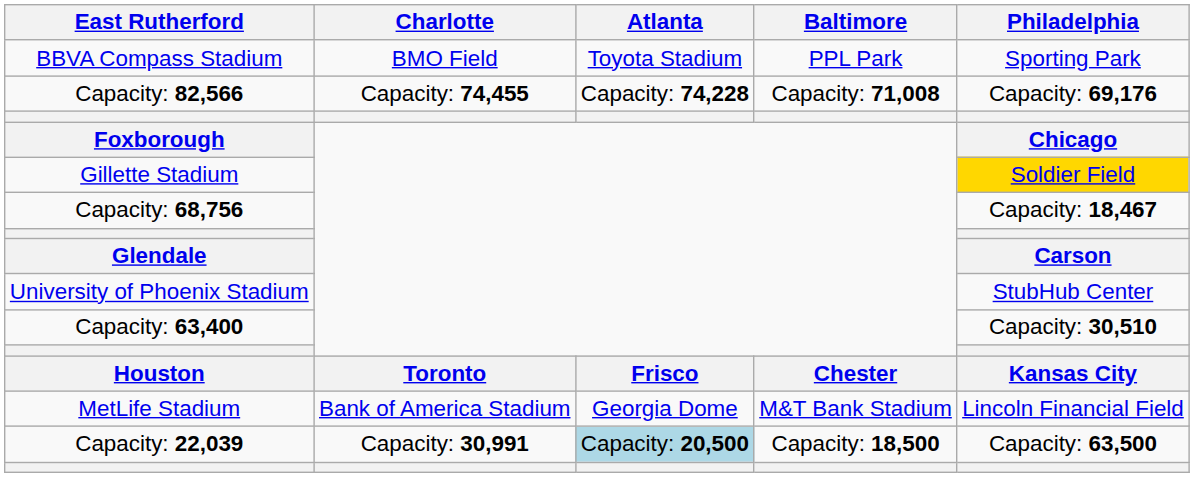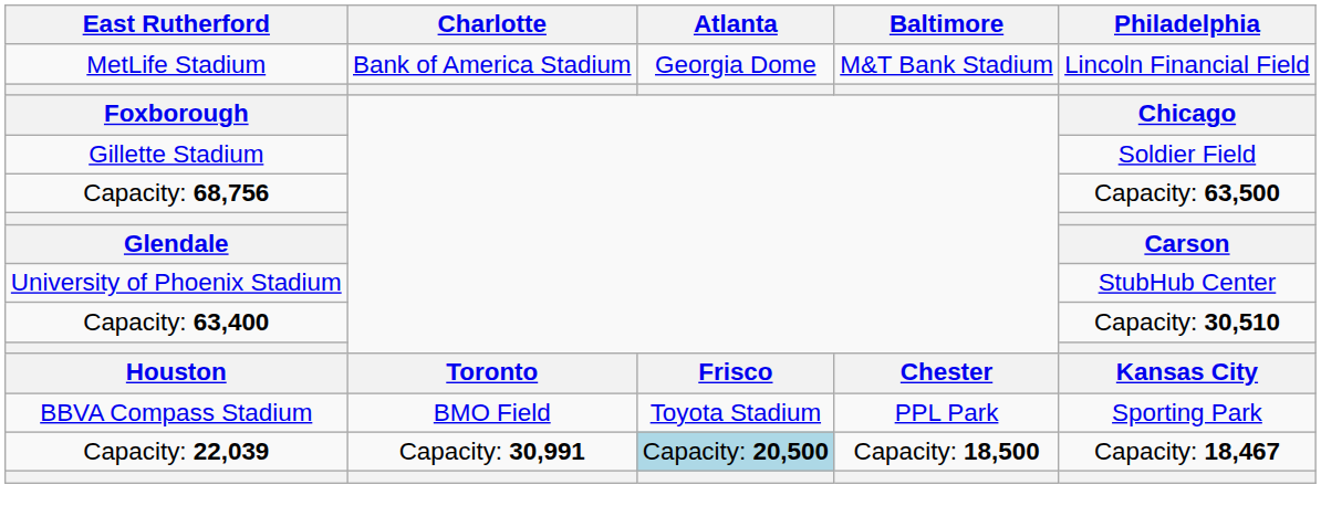rows swapped: MetLife Stadium <-> BBVA Compass Stadium
- row: Capacity: 82,566 | Capacity: 74,455 | Capacity: 74,228 | Capacity: 71,008 | Capacity: 69,176
Gillette Stadium | Philadelphia: gold background -> no background
Capacity: 68,756 | Philadelphia: Capacity: 18,467 -> Capacity: 63,500
Capacity: 22,039 | Philadelphia: Capacity: 63,500 -> Capacity: 18,467
